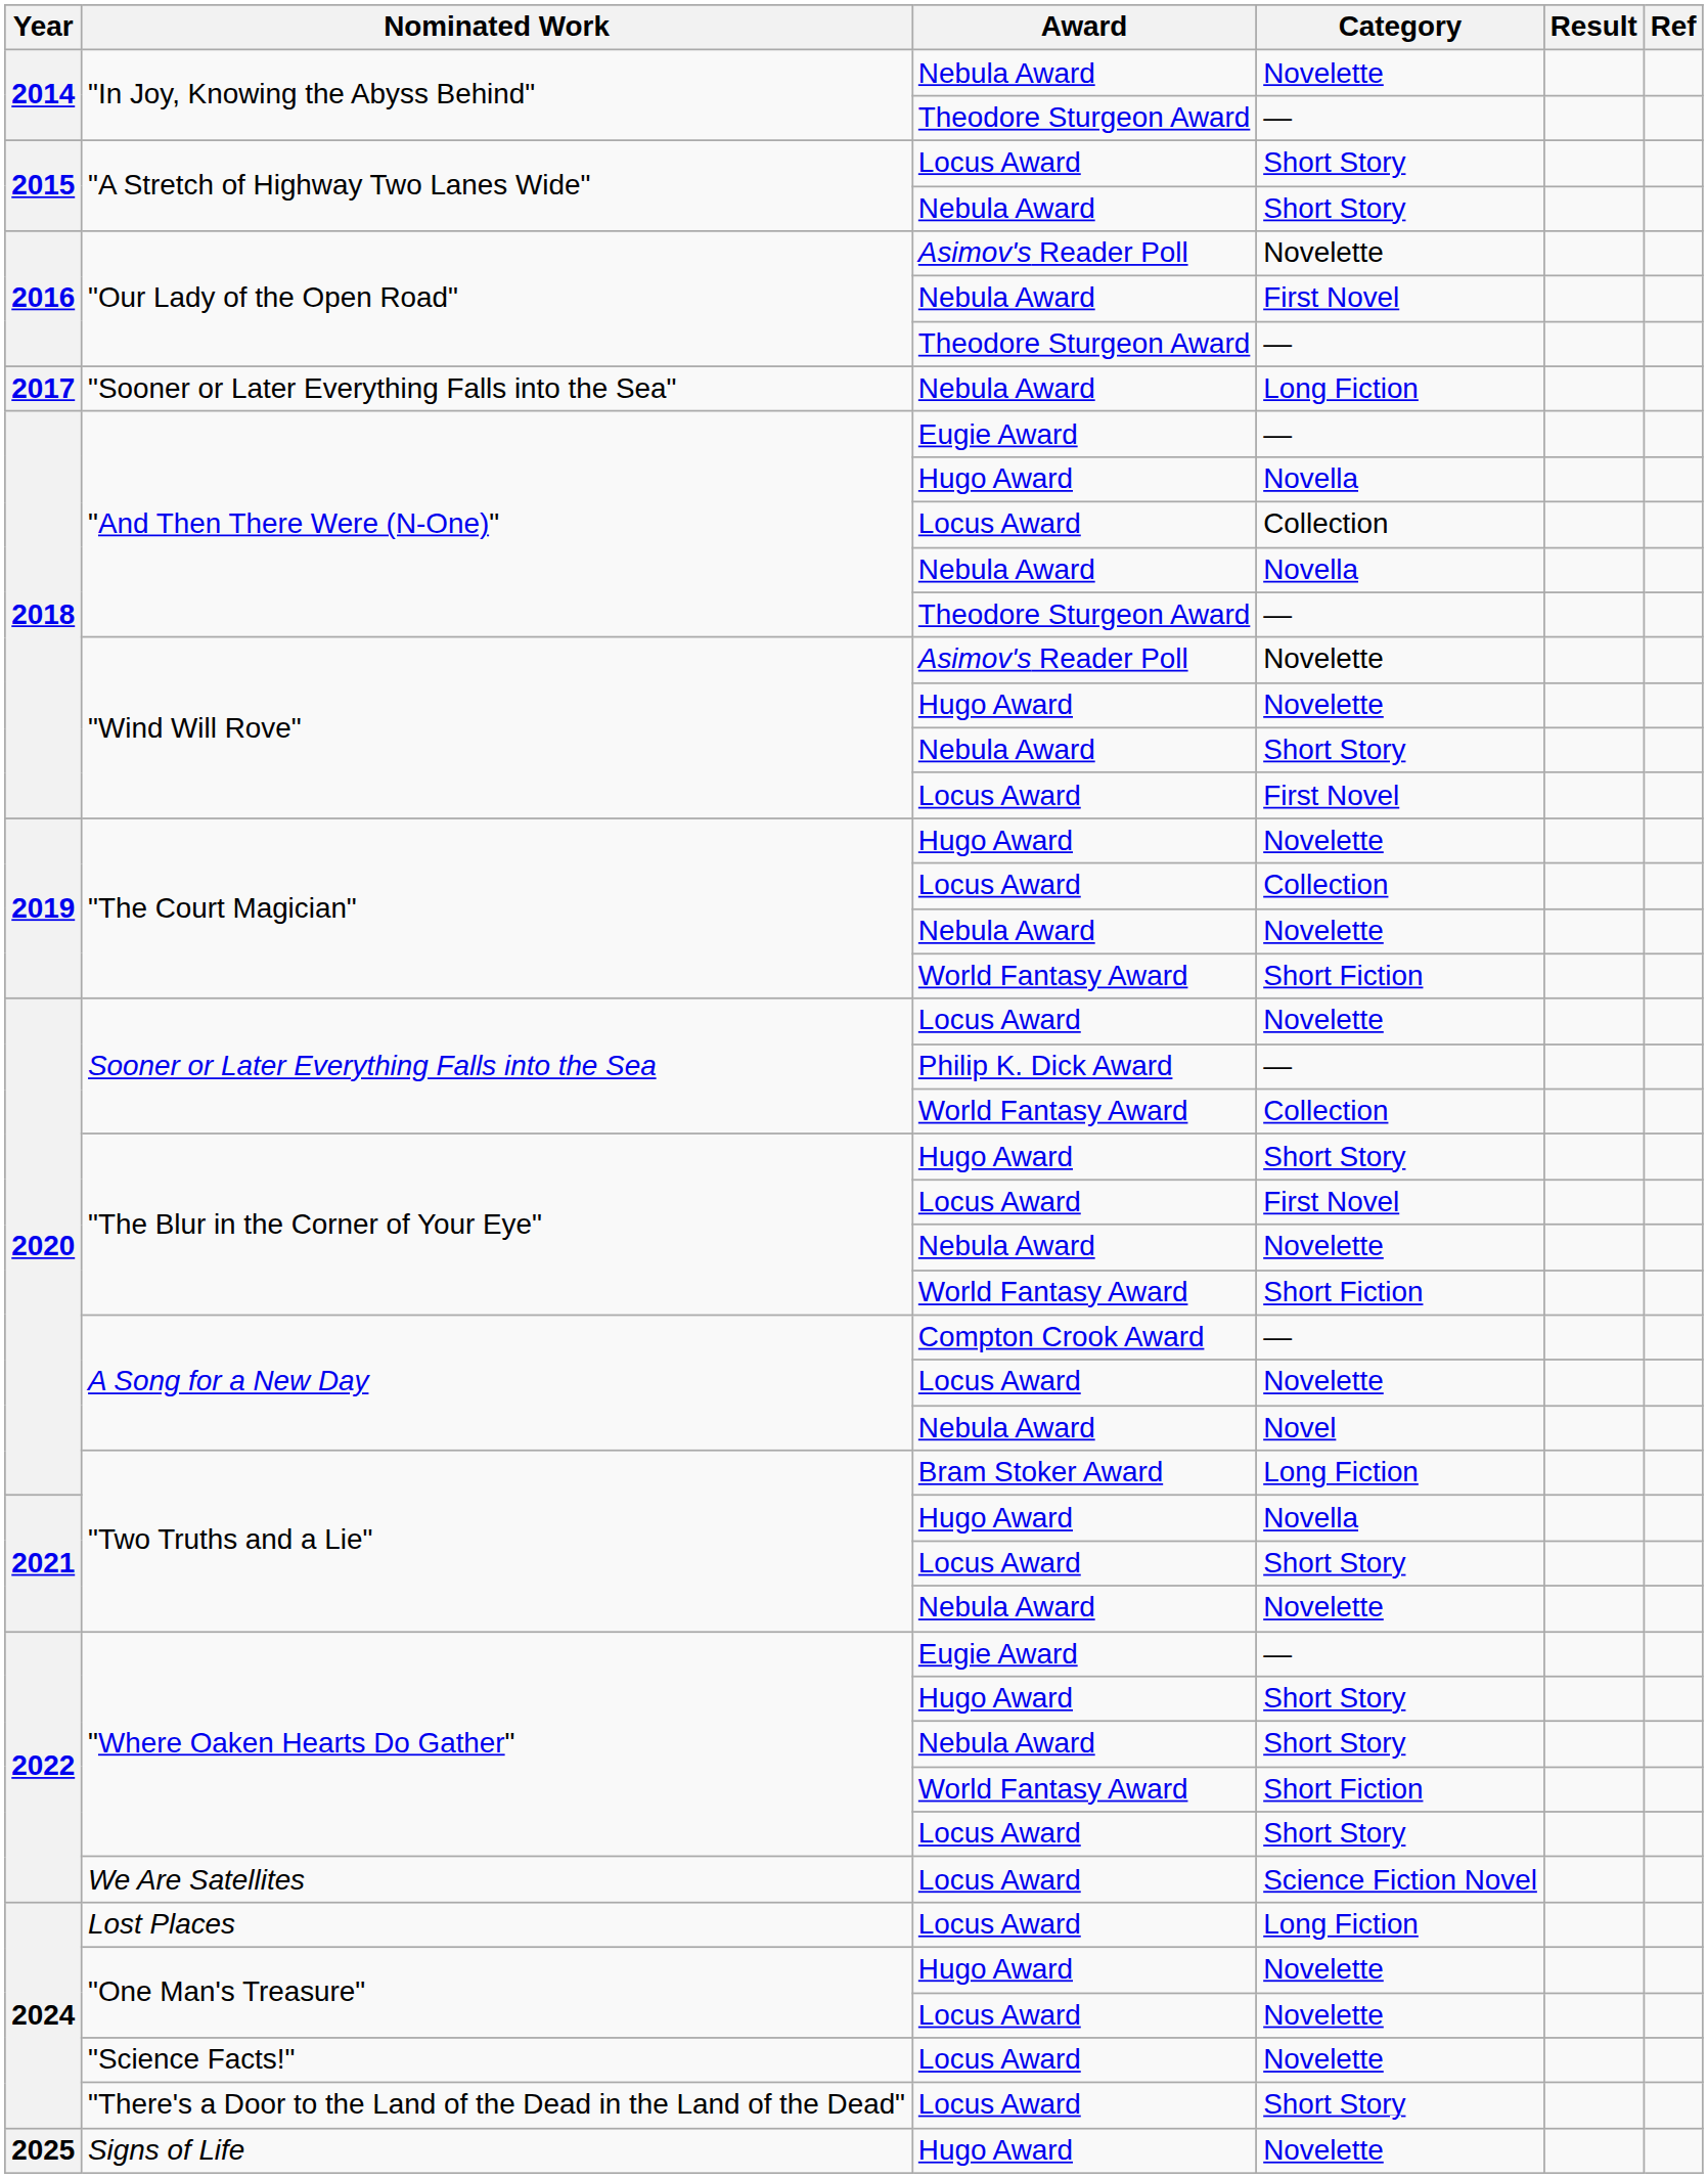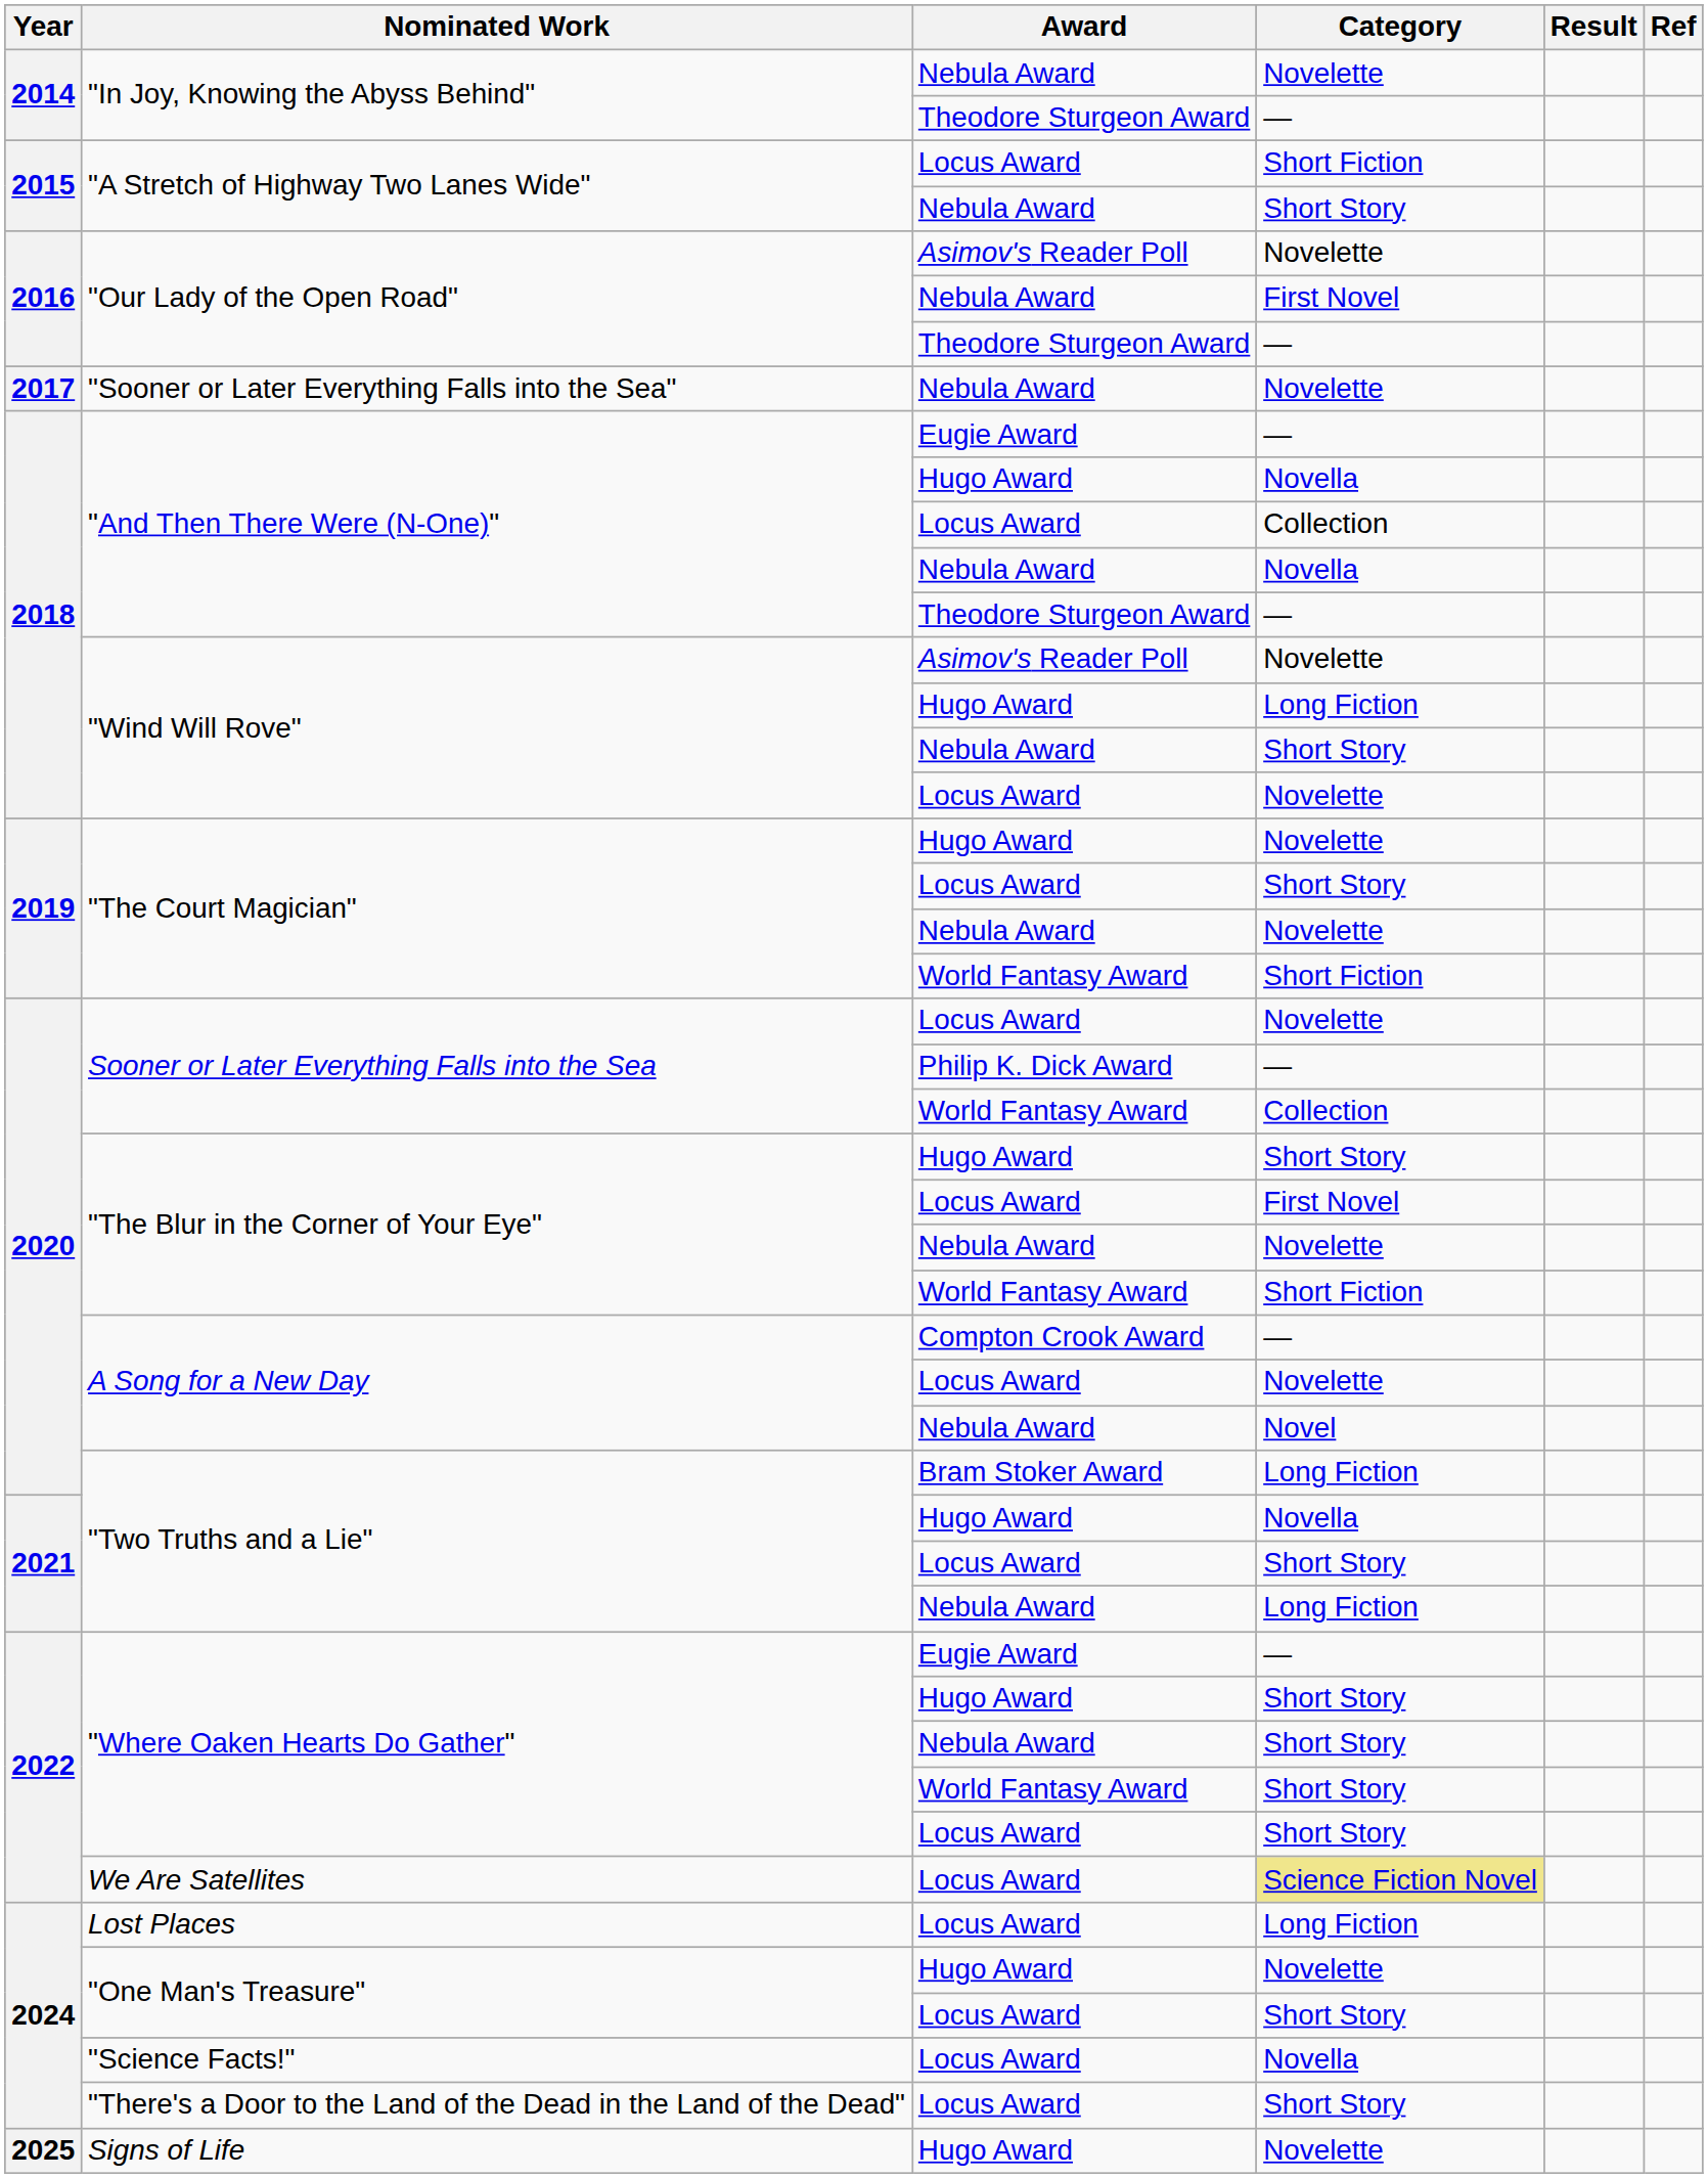"A Stretch of Highway Two Lanes Wide" / Locus Award | Category: Short Story -> Short Fiction
"Sooner or Later Everything Falls into the Sea" | Category: Long Fiction -> Novelette
"Wind Will Rove" / Hugo Award | Category: Novelette -> Long Fiction
"Wind Will Rove" / Locus Award | Category: First Novel -> Novelette
"The Court Magician" / Locus Award | Category: Collection -> Short Story
"Two Truths and a Lie" / Nebula Award | Category: Novelette -> Long Fiction
"Where Oaken Hearts Do Gather" / World Fantasy Award | Category: Short Fiction -> Short Story
We Are Satellites | Category: no background -> khaki background
"One Man's Treasure" / Locus Award | Category: Novelette -> Short Story
"Science Facts!" | Category: Novelette -> Novella
